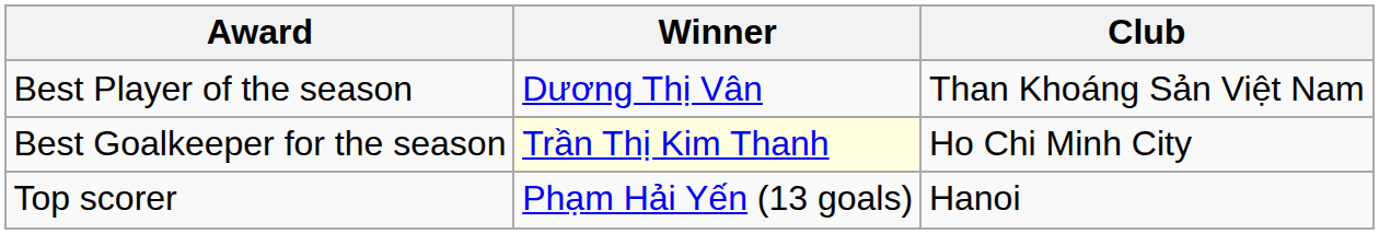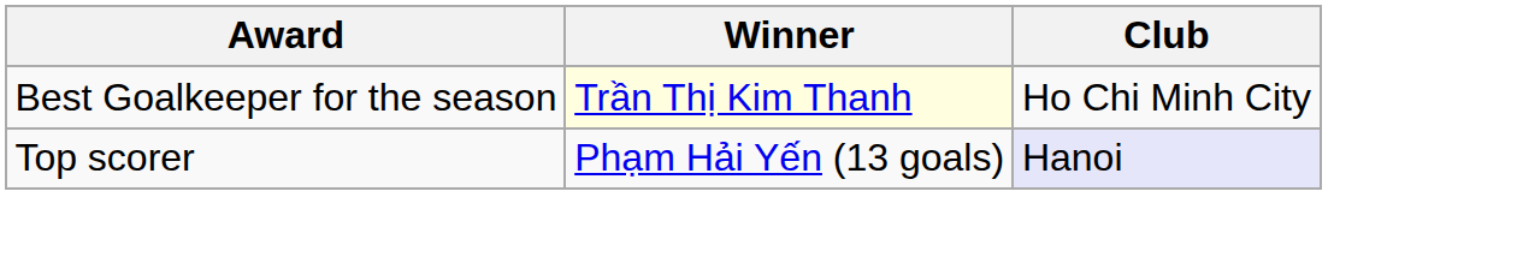- row: Best Player of the season | Dương Thị Vân | Than Khoáng Sản Việt Nam
Top scorer | Club: no background -> lavender background
